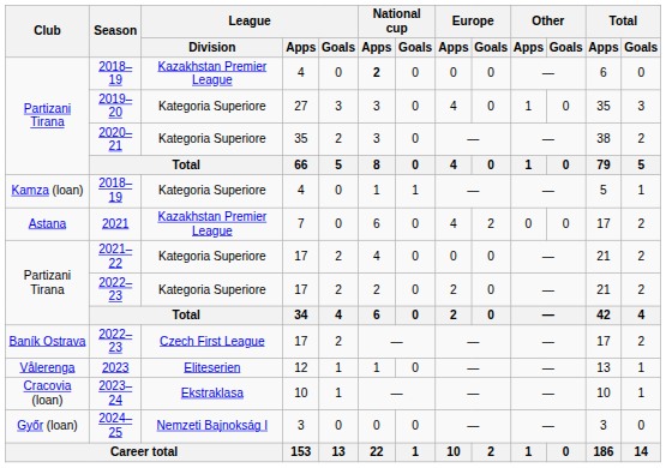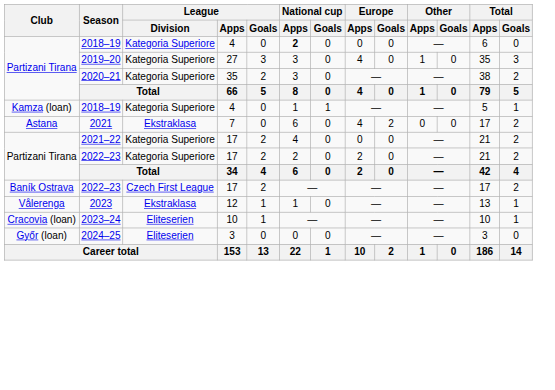Partizani Tirana / 2018–19 | League / Division: Kazakhstan Premier League -> Kategoria Superiore
2021 | League / Division: Kazakhstan Premier League -> Ekstraklasa
2023 | League / Division: Eliteserien -> Ekstraklasa
2023–24 | League / Division: Ekstraklasa -> Eliteserien
2024–25 | League / Division: Nemzeti Bajnokság I -> Eliteserien
